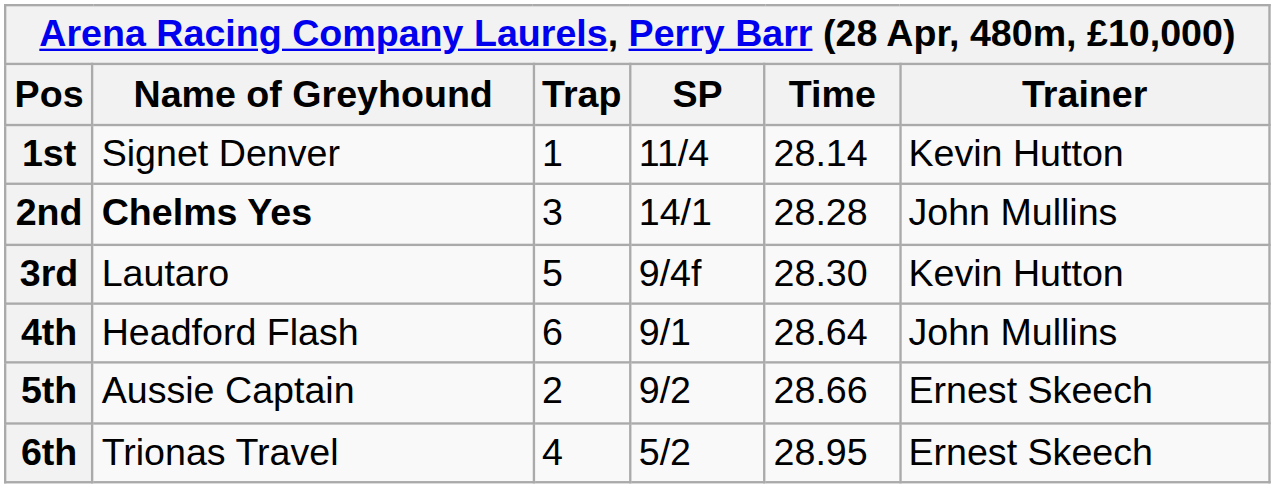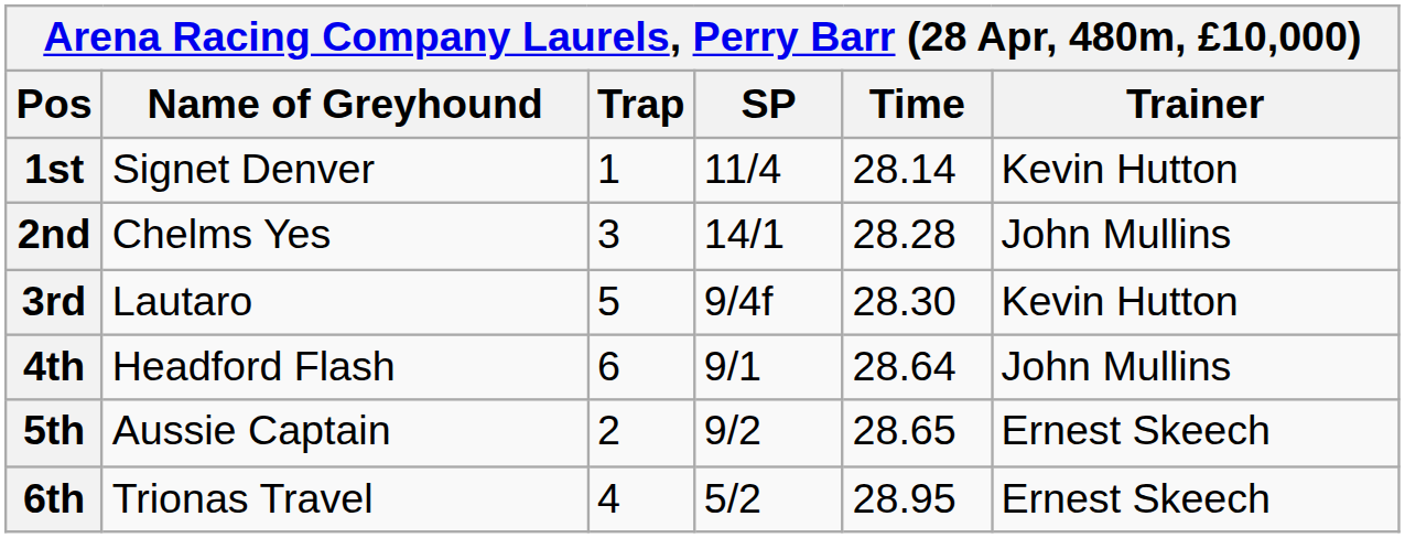2nd | Name of Greyhound: bold -> normal
5th | Time: 28.66 -> 28.65
